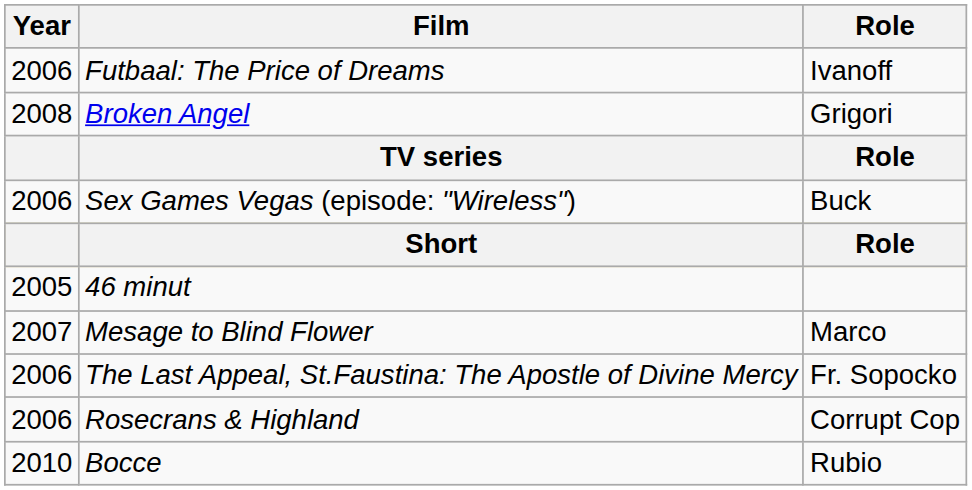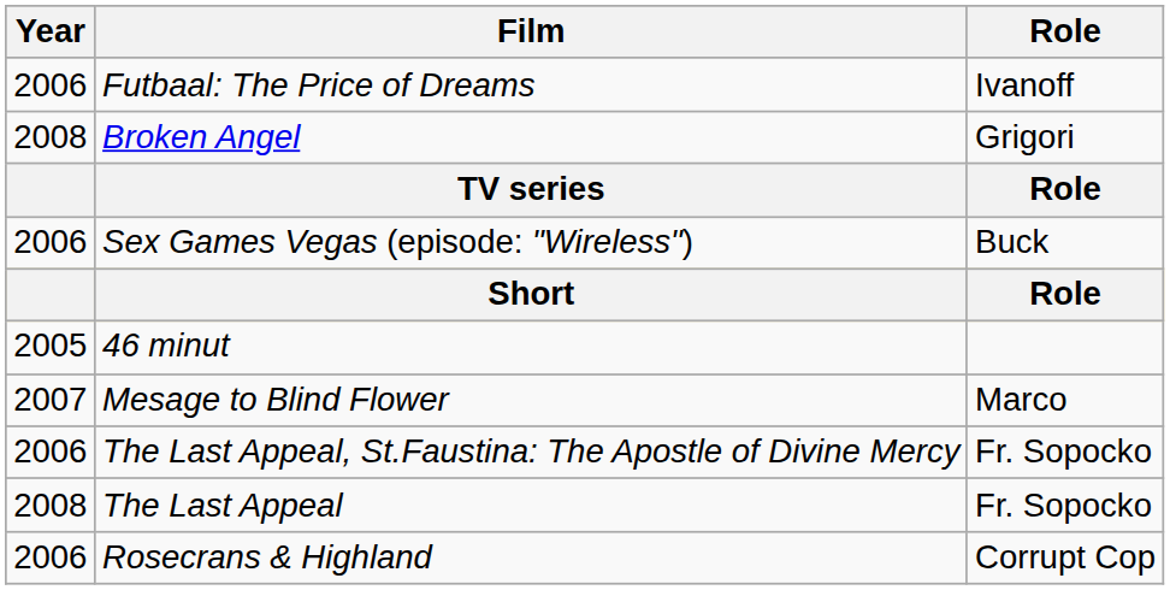+ row: 2008 | The Last Appeal | Fr. Sopocko
- row: 2010 | Bocce | Rubio
